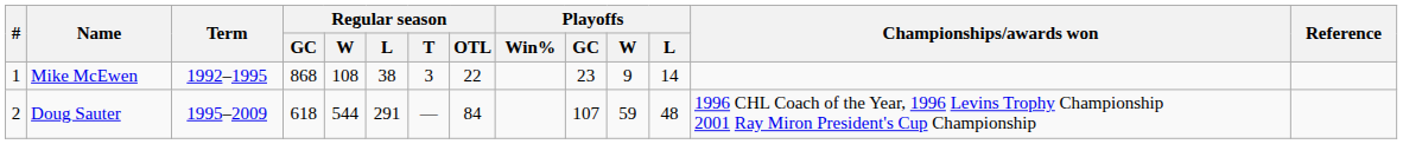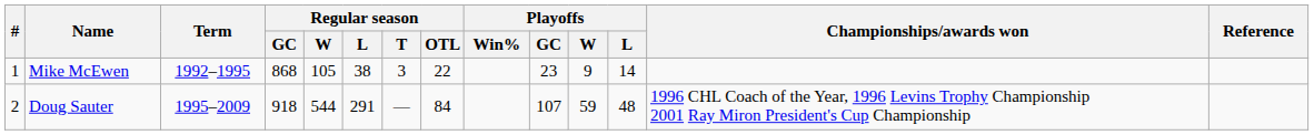Mike McEwen | Regular season / W: 108 -> 105
Doug Sauter | Regular season / GC: 618 -> 918
